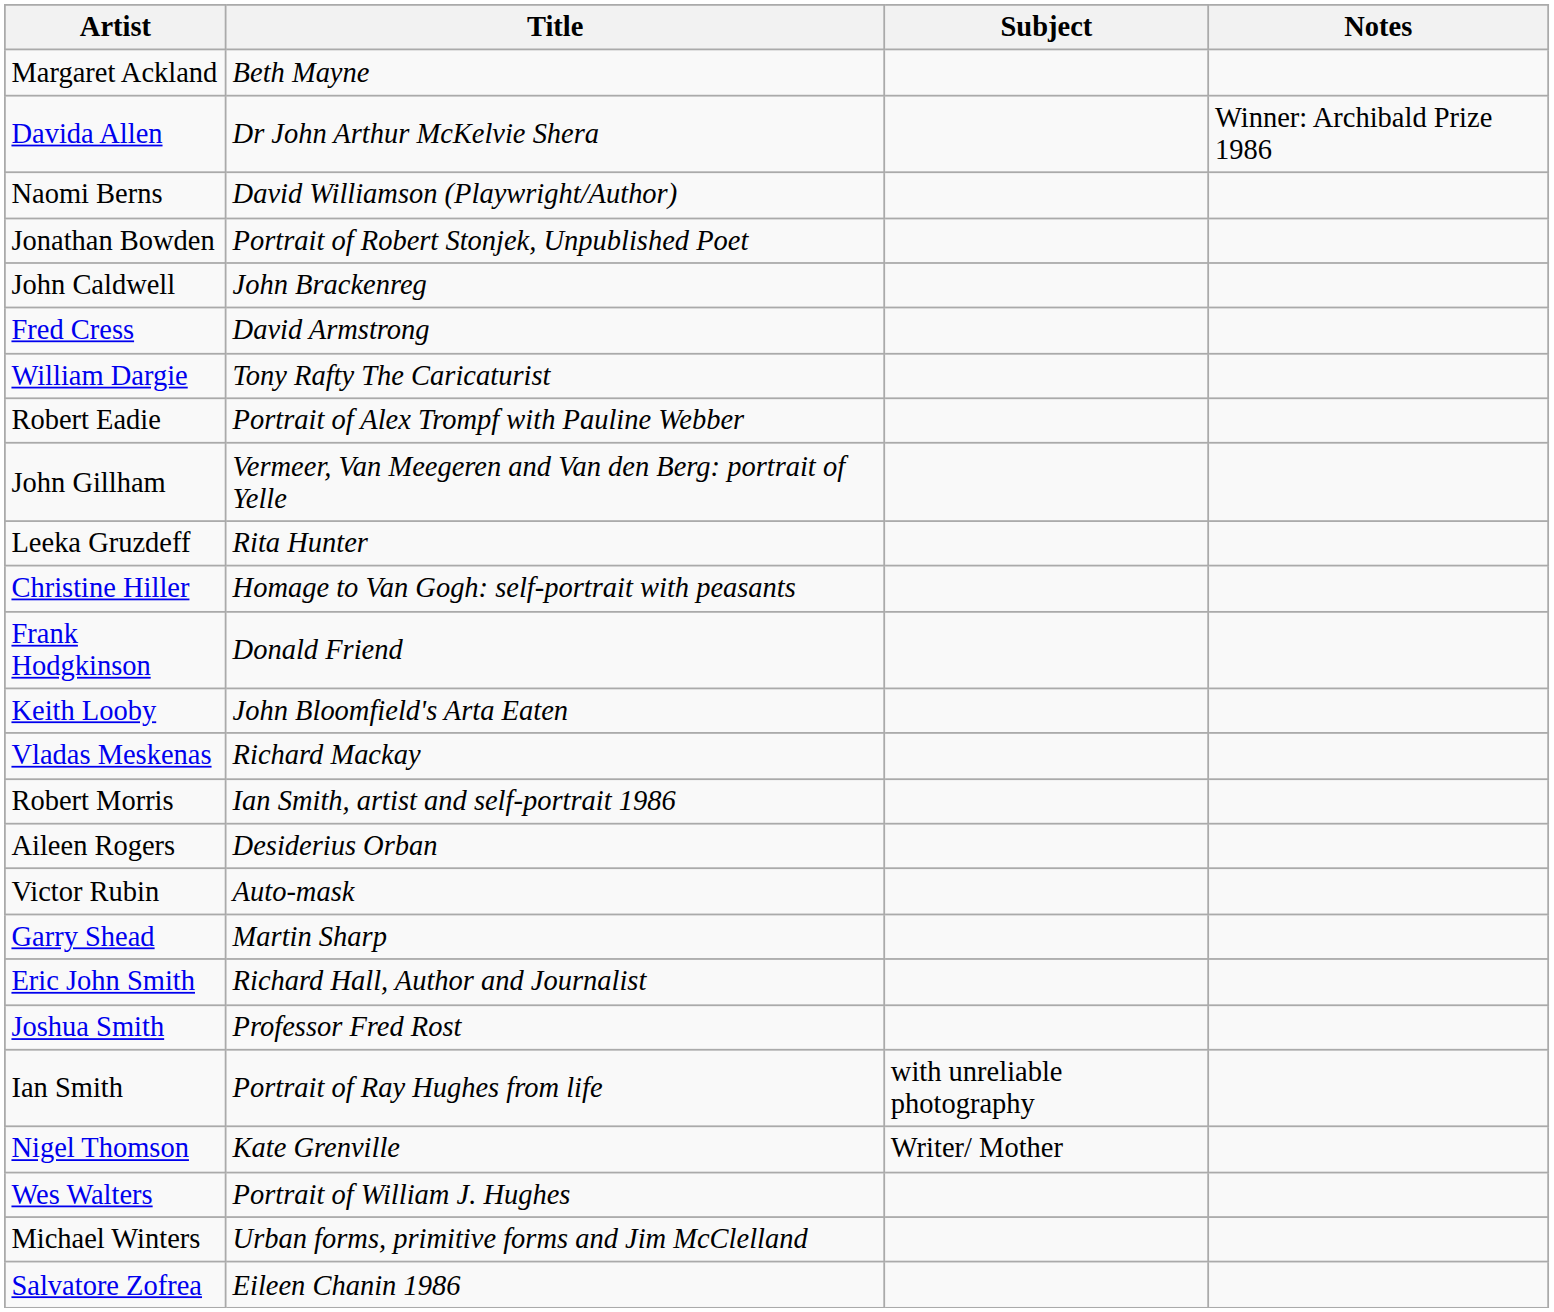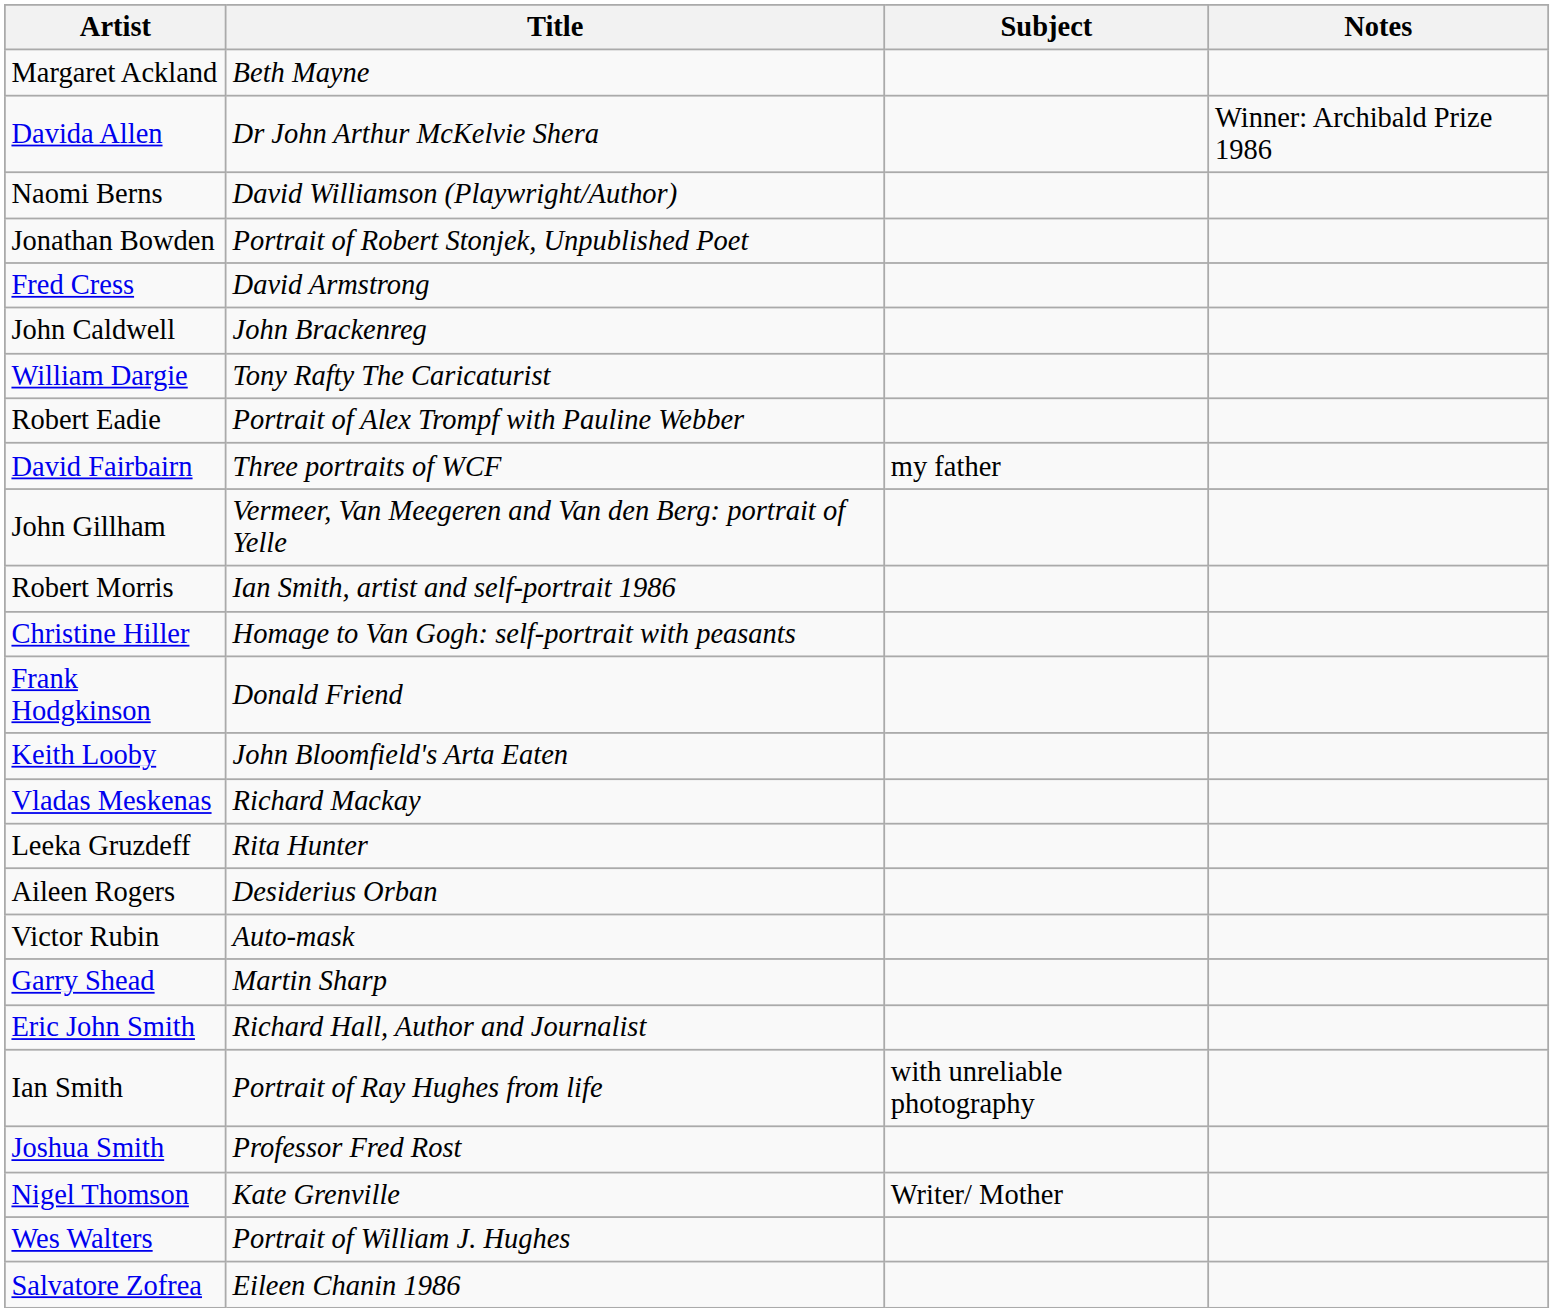rows swapped: John Caldwell <-> Fred Cress
+ row: David Fairbairn | Three portraits of WCF | my father
rows swapped: Leeka Gruzdeff <-> Robert Morris
rows swapped: Ian Smith <-> Joshua Smith
- row: Michael Winters | Urban forms, primitive forms and Jim McClelland
